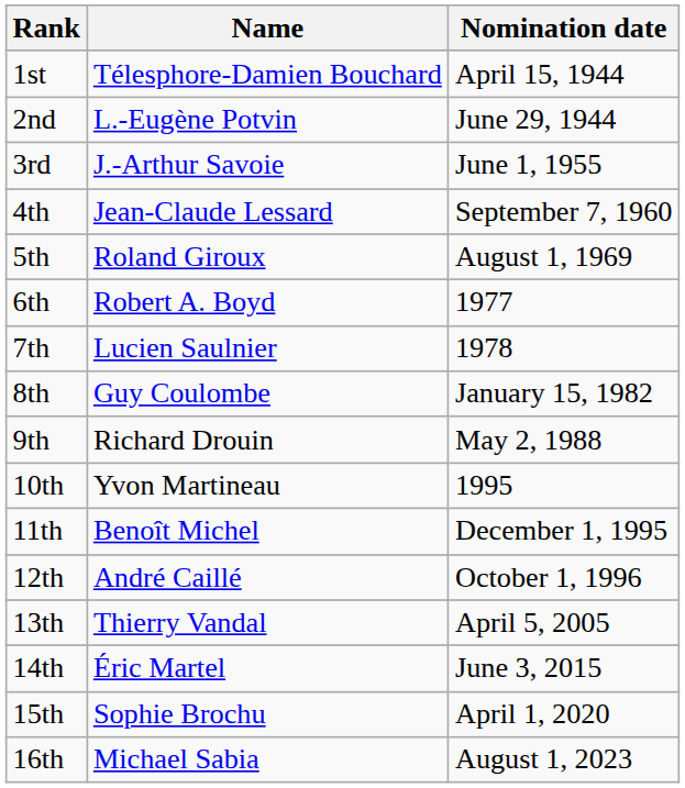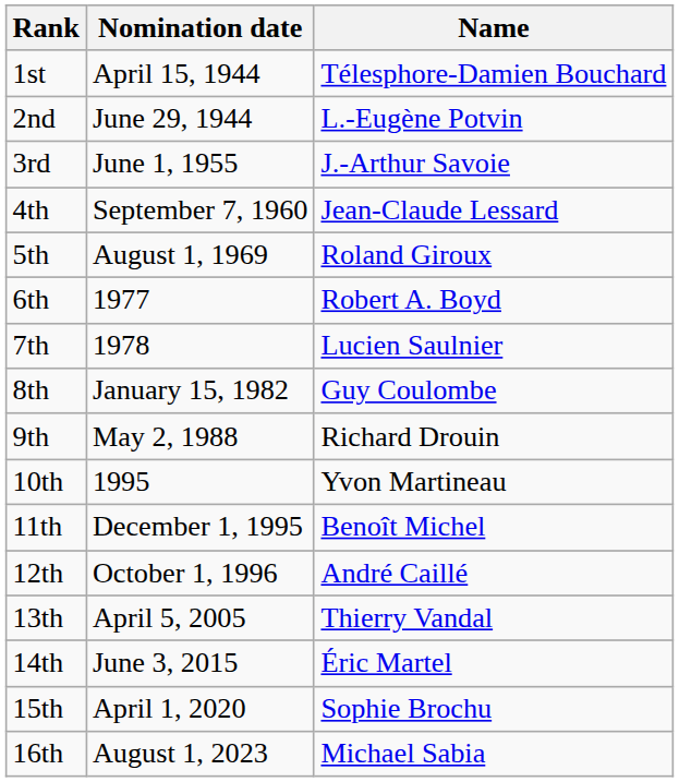columns swapped: Name <-> Nomination date
